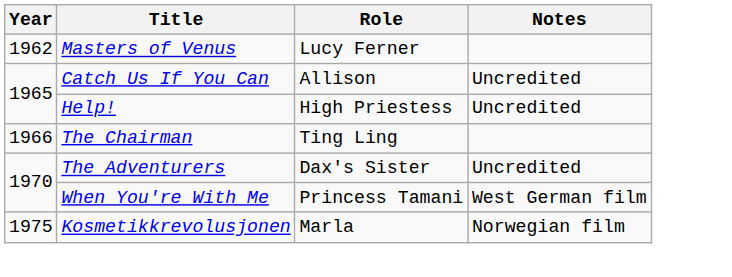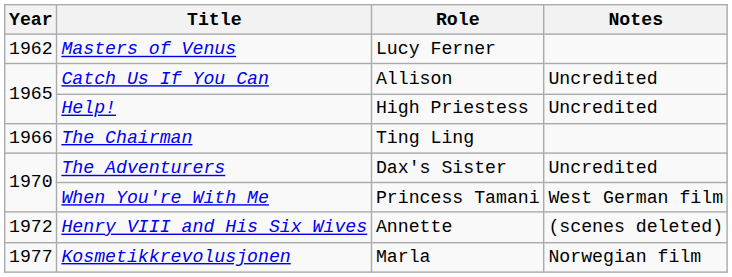+ row: 1972 | Henry VIII and His Six Wives | Annette | (scenes deleted)
Kosmetikkrevolusjonen | Year: 1975 -> 1977
